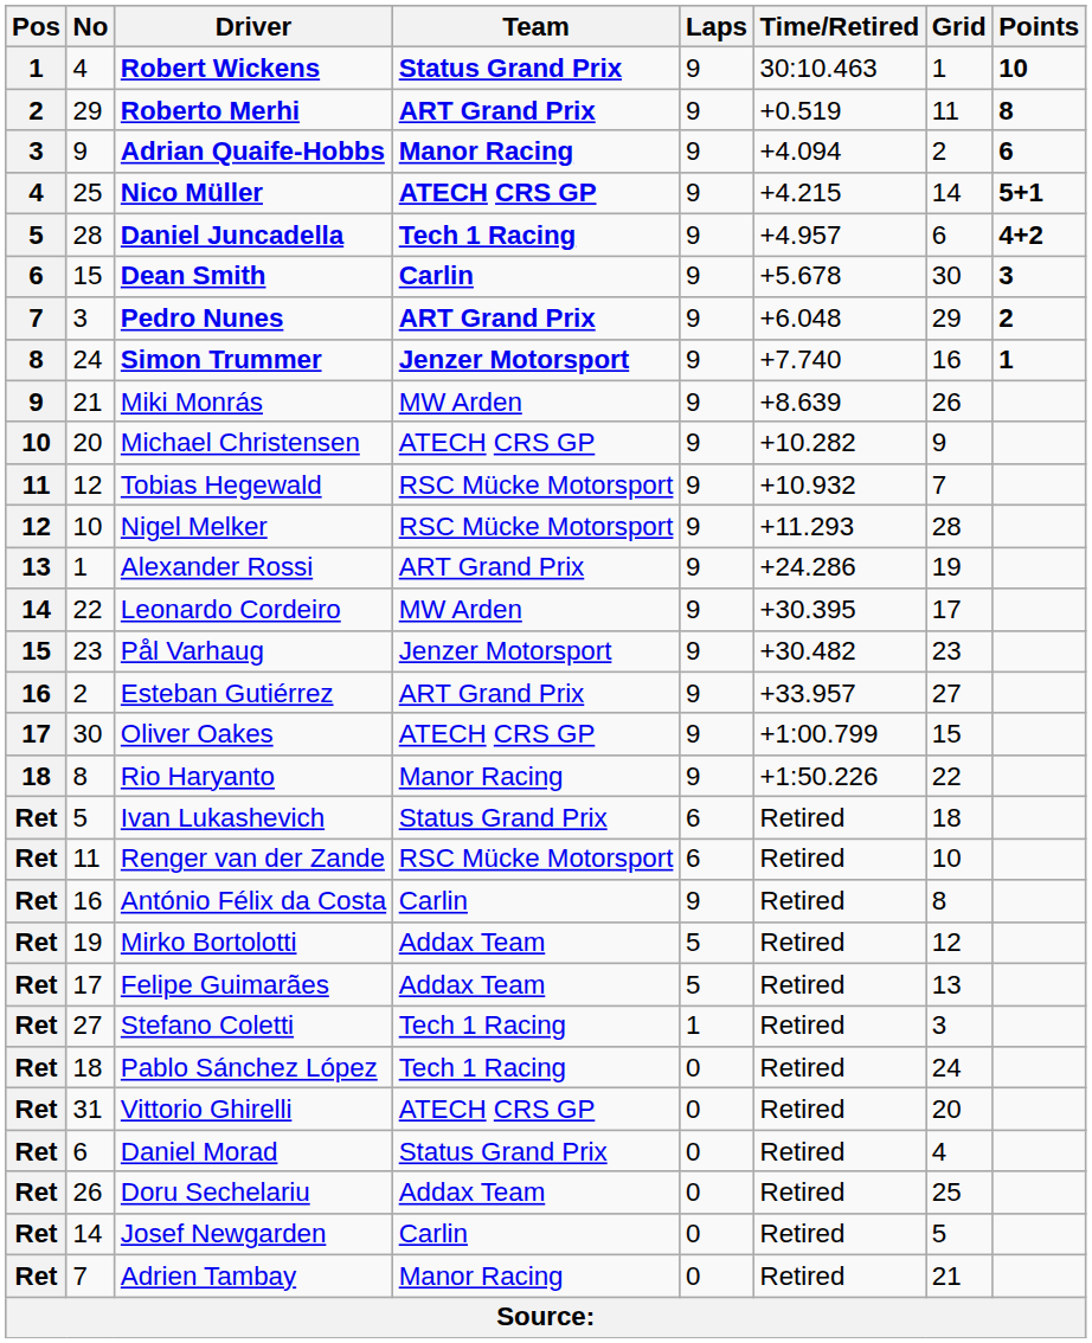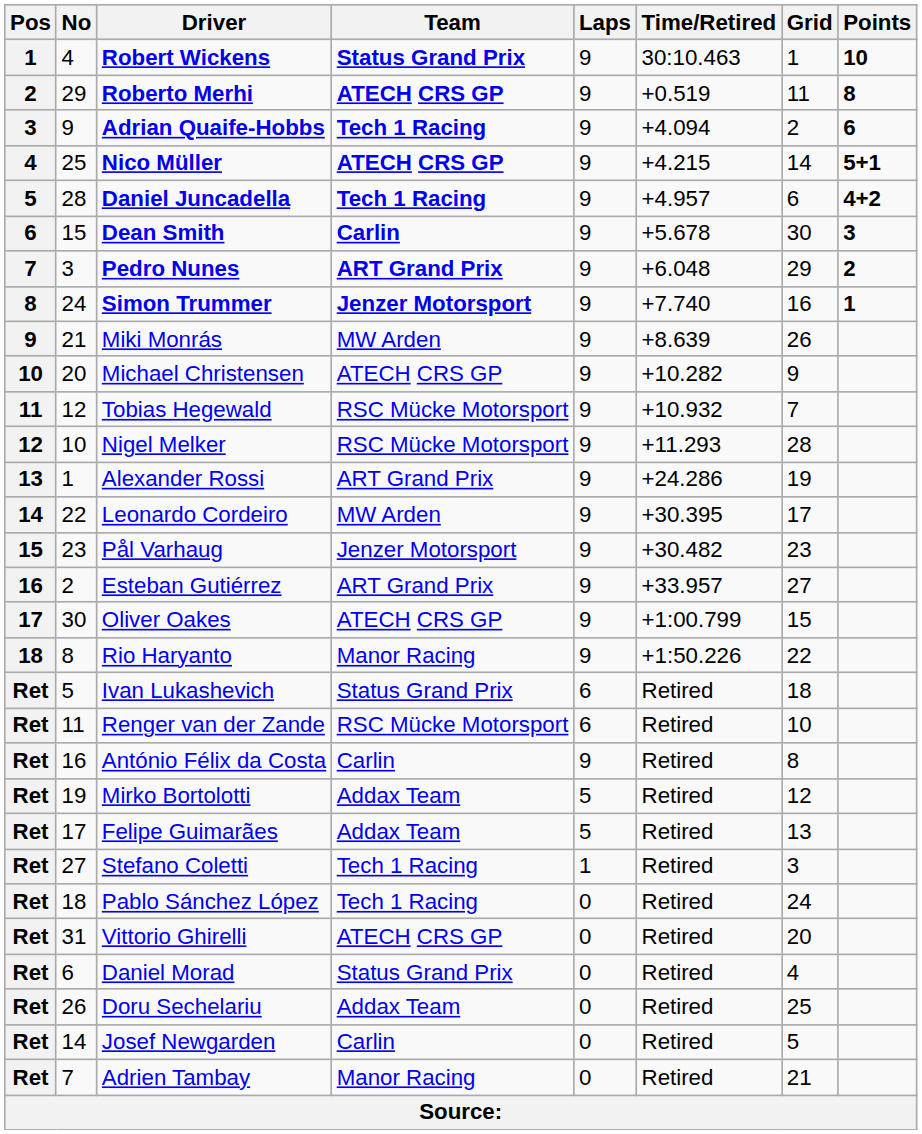Roberto Merhi | Team: ART Grand Prix -> ATECH CRS GP
Adrian Quaife-Hobbs | Team: Manor Racing -> Tech 1 Racing
